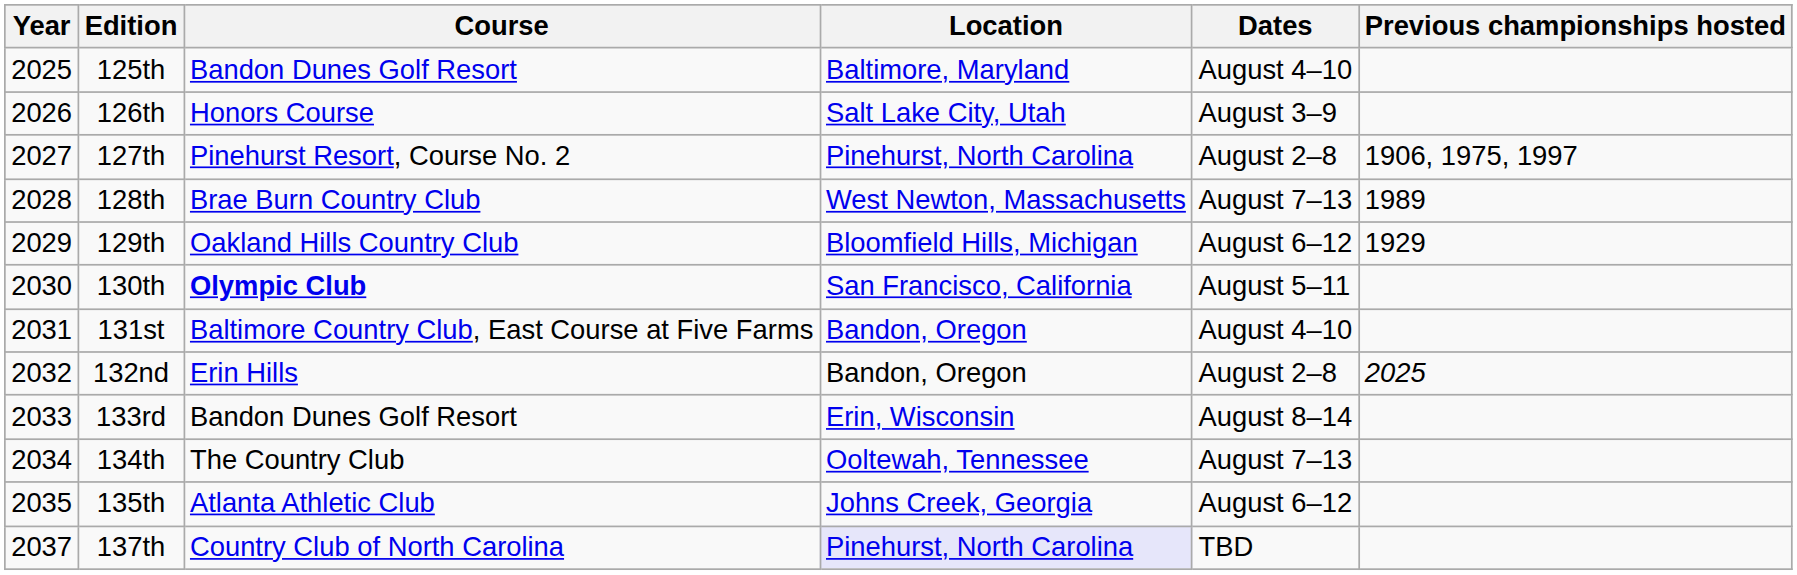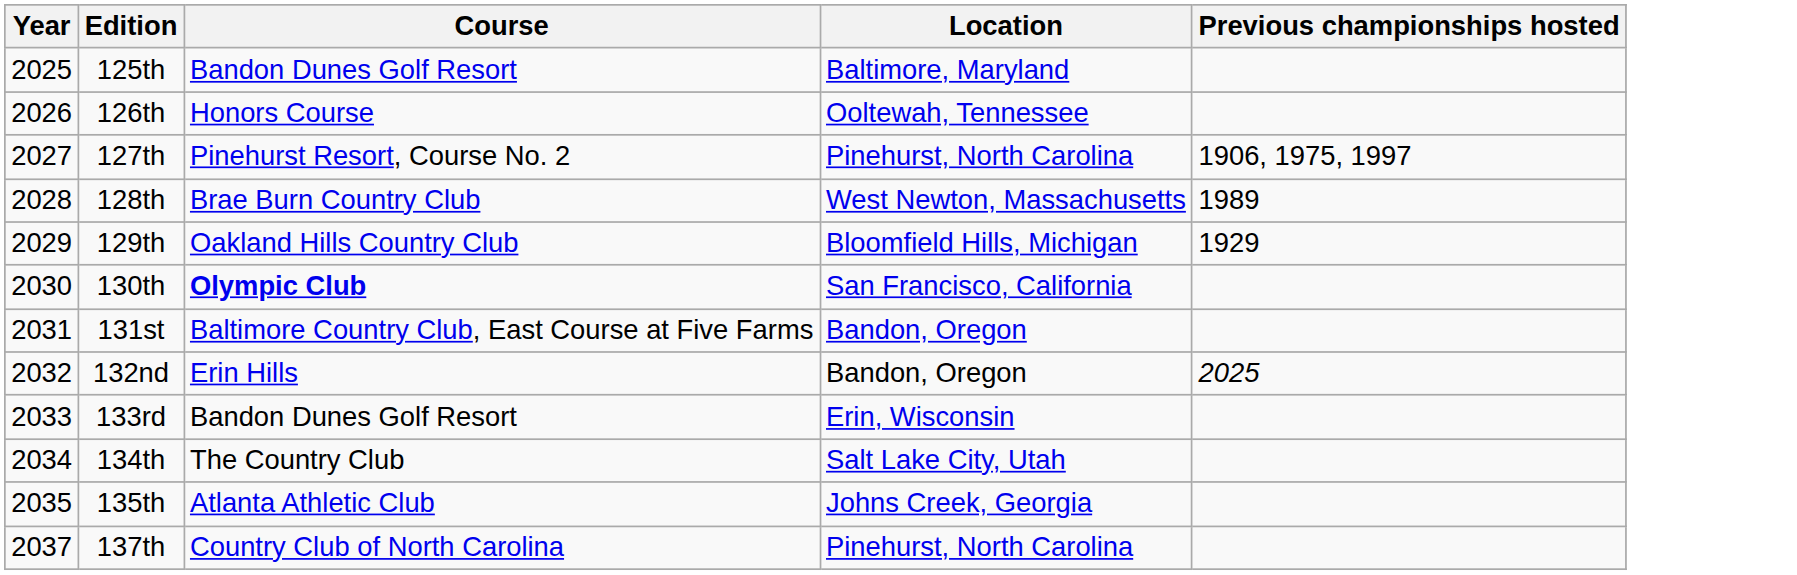- column: Dates | August 4–10 | August 3–9 | August 2–8 | August 7–13 | August 6–12 | August 5–11 | August 4–10 | August 2–8 | August 8–14 | August 7–13 | August 6–12 | TBD
126th | Location: Salt Lake City, Utah -> Ooltewah, Tennessee
134th | Location: Ooltewah, Tennessee -> Salt Lake City, Utah
137th | Location: lavender background -> no background
